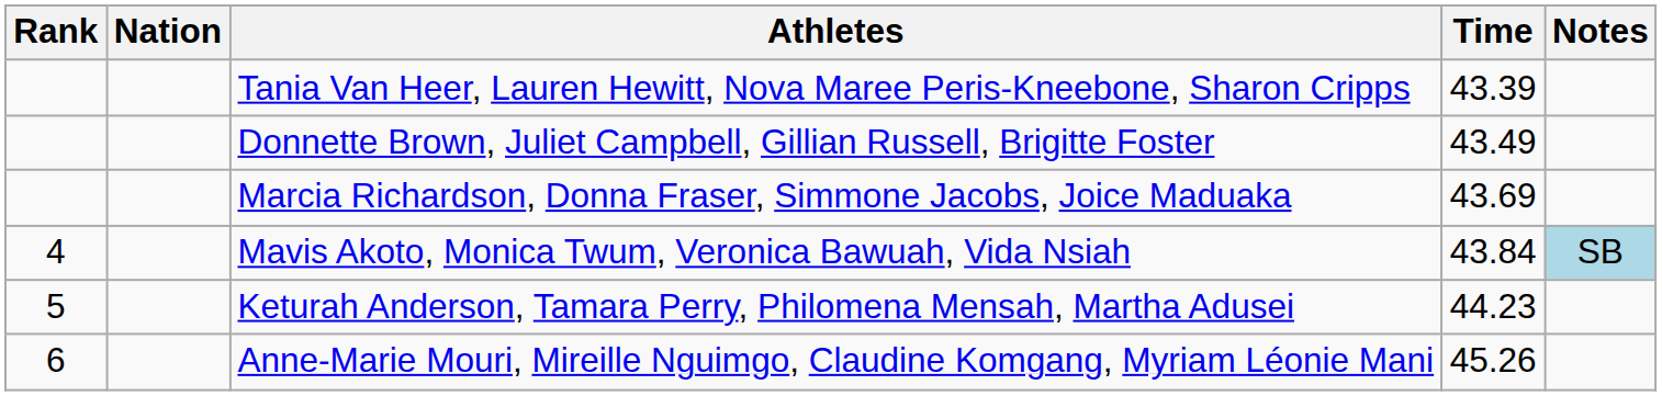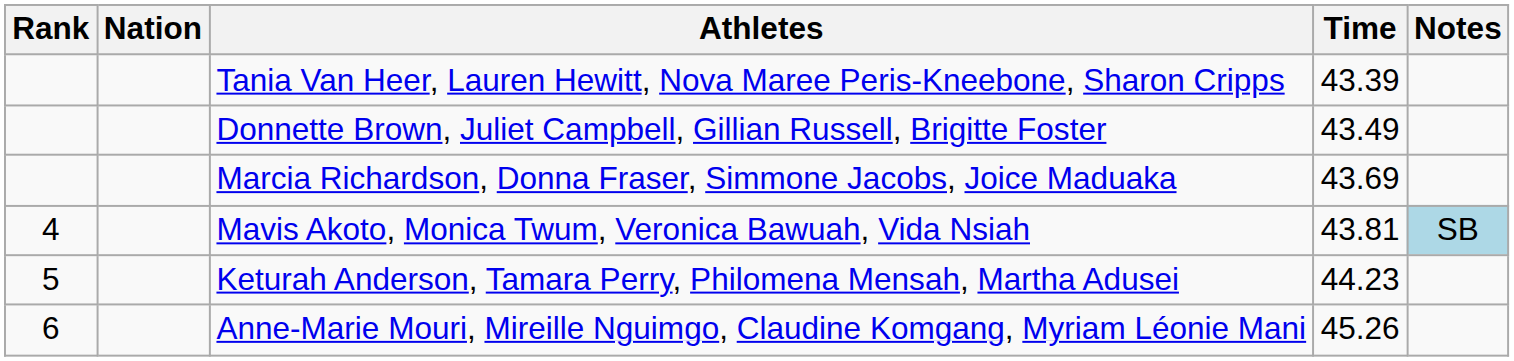Mavis Akoto, Monica Twum, Veronica Bawuah, Vida Nsiah | Time: 43.84 -> 43.81
